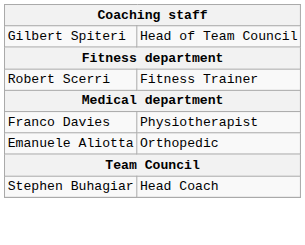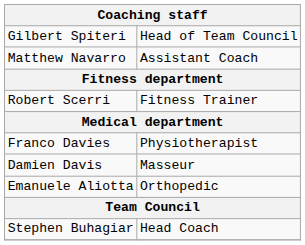+ row: Matthew Navarro | Assistant Coach
+ row: Damien Davis | Masseur
